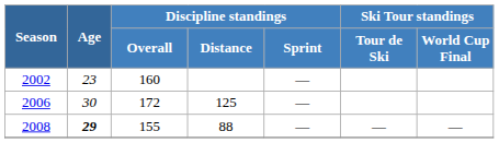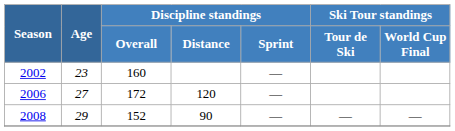2006 | Age: 30 -> 27
2006 | Discipline standings / Distance: 125 -> 120
2008 | Age: bold -> normal
2008 | Discipline standings / Overall: 155 -> 152
2008 | Discipline standings / Distance: 88 -> 90
